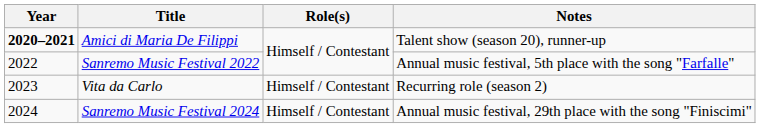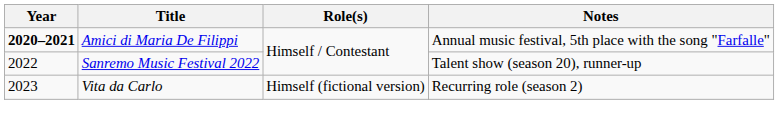Amici di Maria De Filippi | Notes: Talent show (season 20), runner-up -> Annual music festival, 5th place with the song "Farfalle"
Sanremo Music Festival 2022 | Notes: Annual music festival, 5th place with the song "Farfalle" -> Talent show (season 20), runner-up
Vita da Carlo | Role(s): Himself / Contestant -> Himself (fictional version)
- row: 2024 | Sanremo Music Festival 2024 | Himself / Contestant | Annual music festival, 29th place with the song "Finiscimi"
